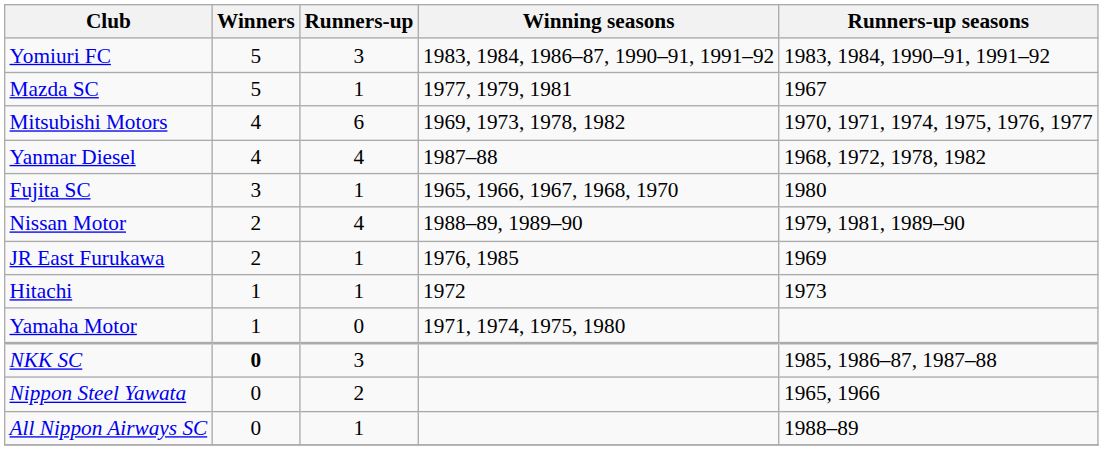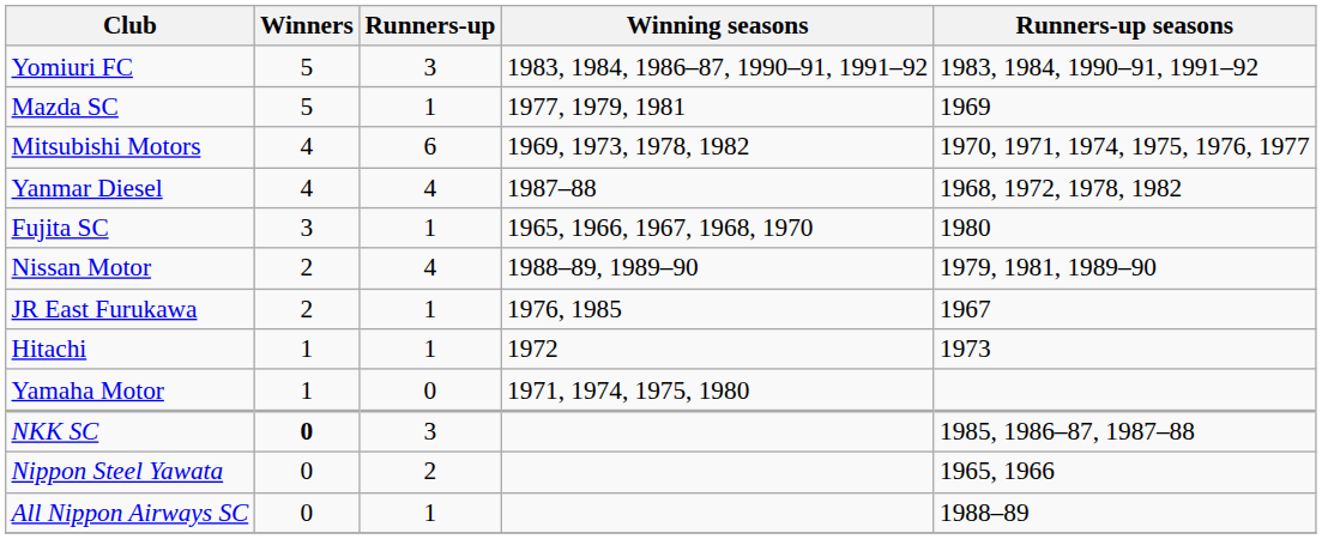Mazda SC | Runners-up seasons: 1967 -> 1969
JR East Furukawa | Runners-up seasons: 1969 -> 1967
